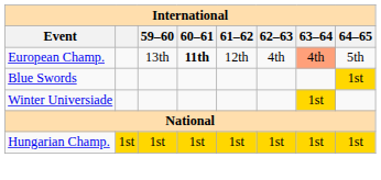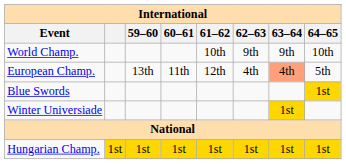+ row: World Champ. | 10th | 9th | 9th | 10th
European Champ. | 60–61: bold -> normal
